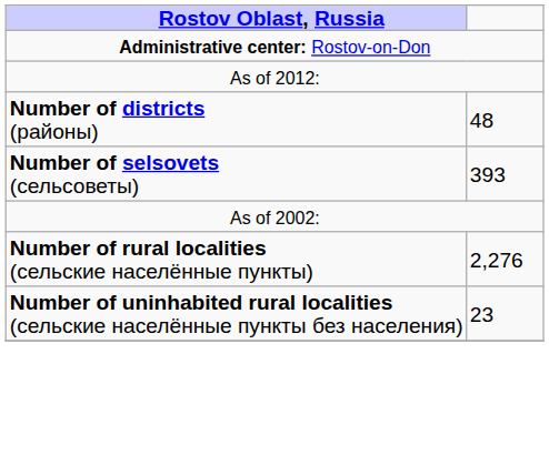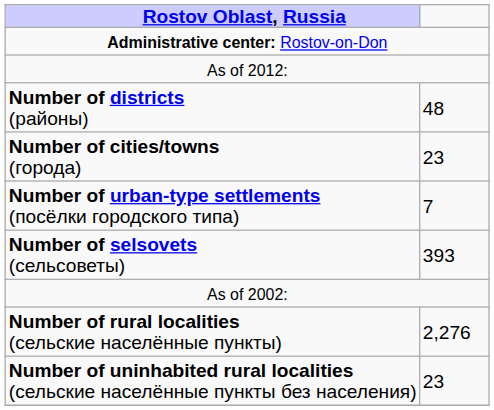+ row: Number of cities/towns (города) | 23
+ row: Number of urban-type settlements (посёлки городского типа) | 7
